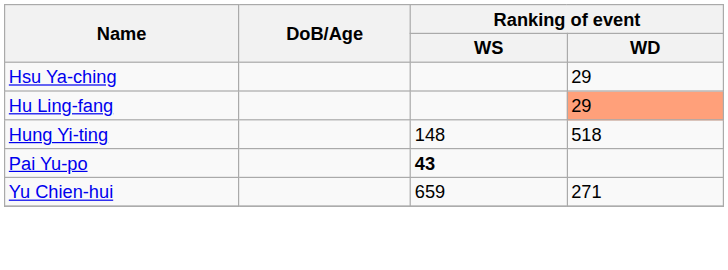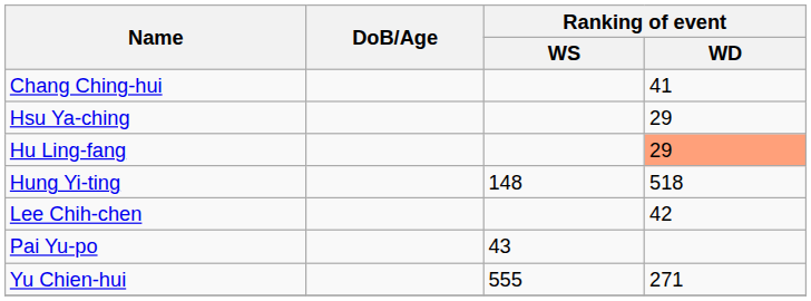+ row: Chang Ching-hui | 41
+ row: Lee Chih-chen | 42
Pai Yu-po | Ranking of event / WS: bold -> normal
Yu Chien-hui | Ranking of event / WS: 659 -> 555
